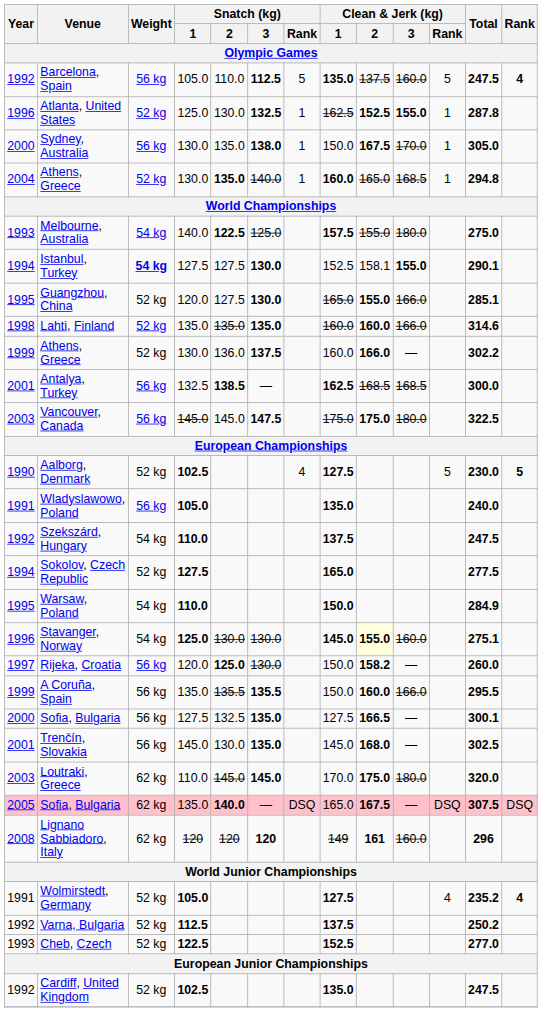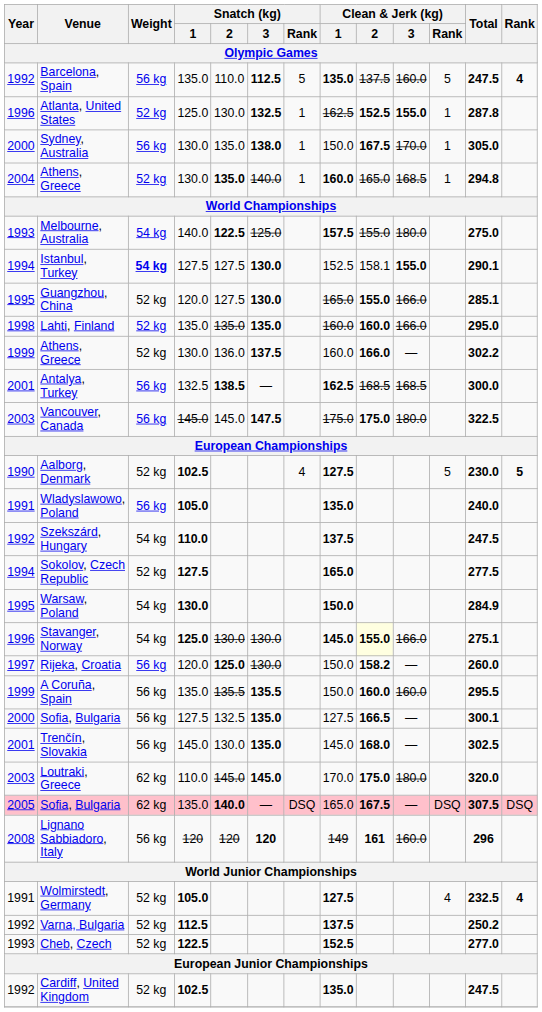Barcelona, Spain | Snatch (kg) / 1: 105.0 -> 135.0
Lahti, Finland | Total: 314.6 -> 295.0
Warsaw, Poland | Snatch (kg) / 1: 110.0 -> 130.0
Stavanger, Norway | Clean & Jerk (kg) / 3: 160.0 -> 166.0
A Coruña, Spain | Clean & Jerk (kg) / 3: 166.0 -> 160.0
Lignano Sabbiadoro, Italy | Weight: 62 kg -> 56 kg
Wolmirstedt, Germany | Total: 235.2 -> 232.5
